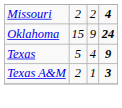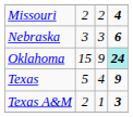+ row: Nebraska | 3 | 3 | 6
Oklahoma | column 4: no background -> paleturquoise background
